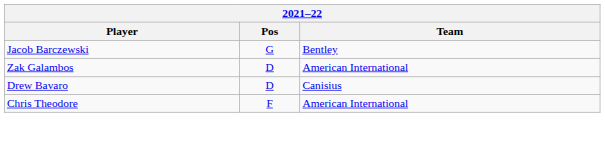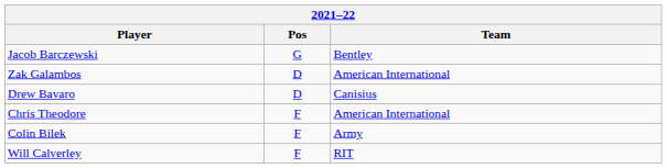+ row: Colin Bilek | F | Army
+ row: Will Calverley | F | RIT
